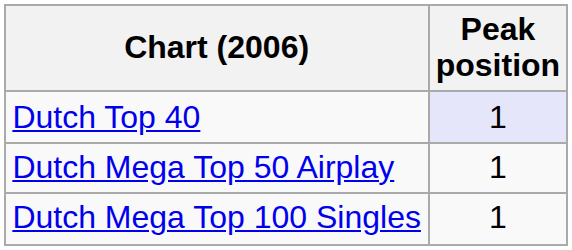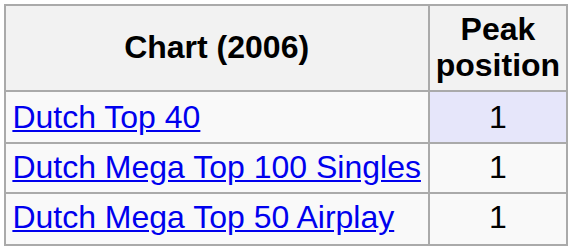rows swapped: Dutch Mega Top 100 Singles <-> Dutch Mega Top 50 Airplay
